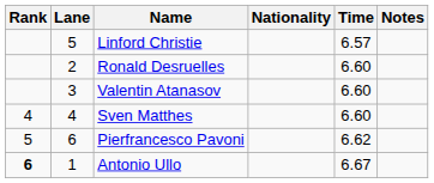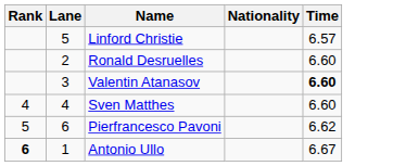- column: Notes
Valentin Atanasov | Time: normal -> bold
